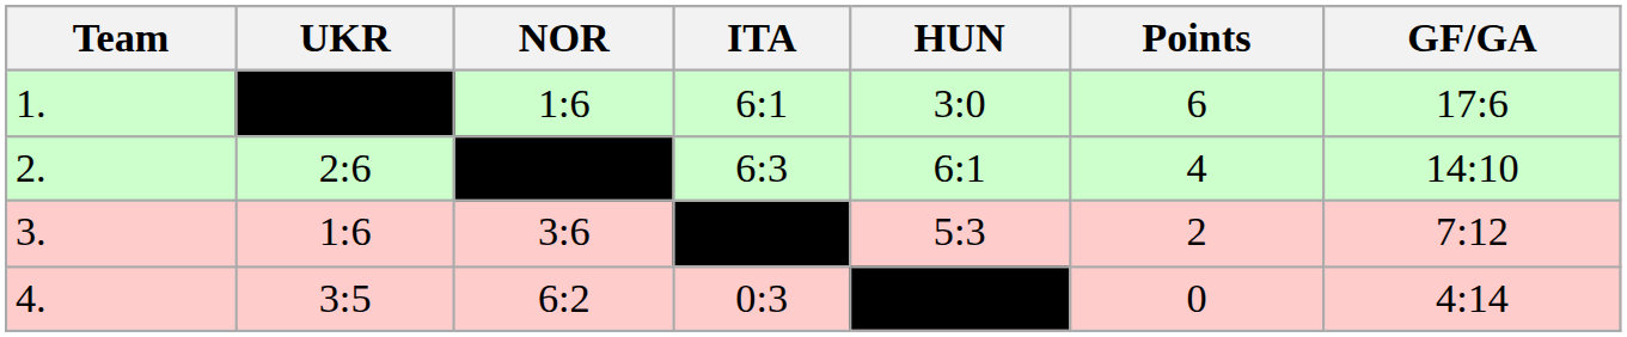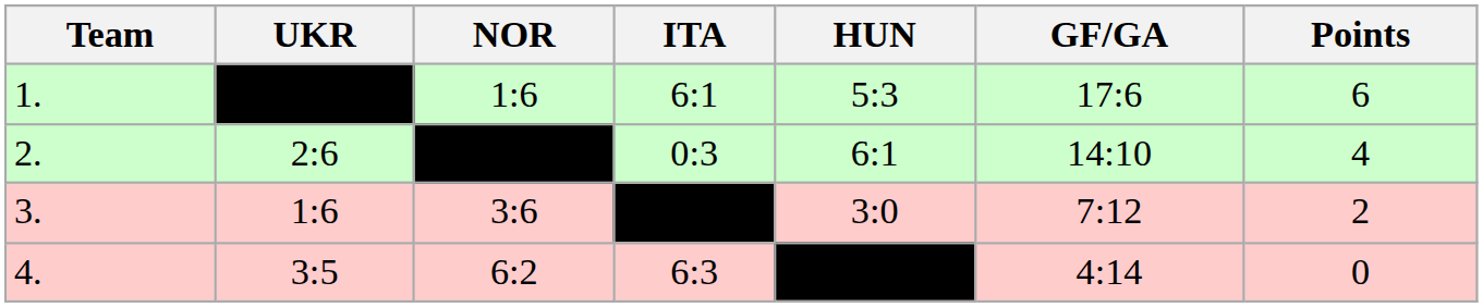columns swapped: GF/GA <-> Points
1. | HUN: 3:0 -> 5:3
2. | ITA: 6:3 -> 0:3
3. | HUN: 5:3 -> 3:0
4. | ITA: 0:3 -> 6:3
